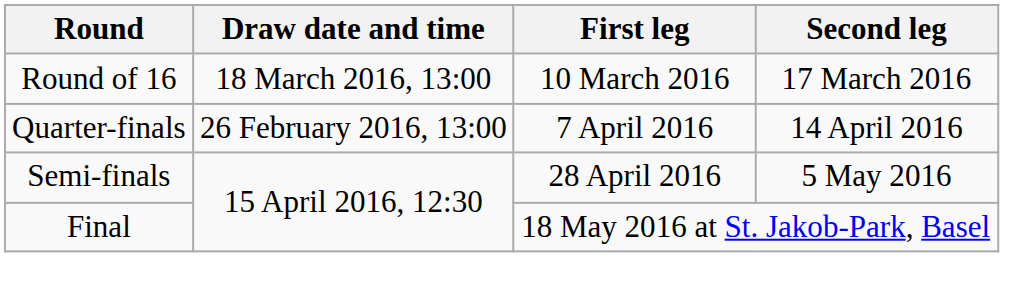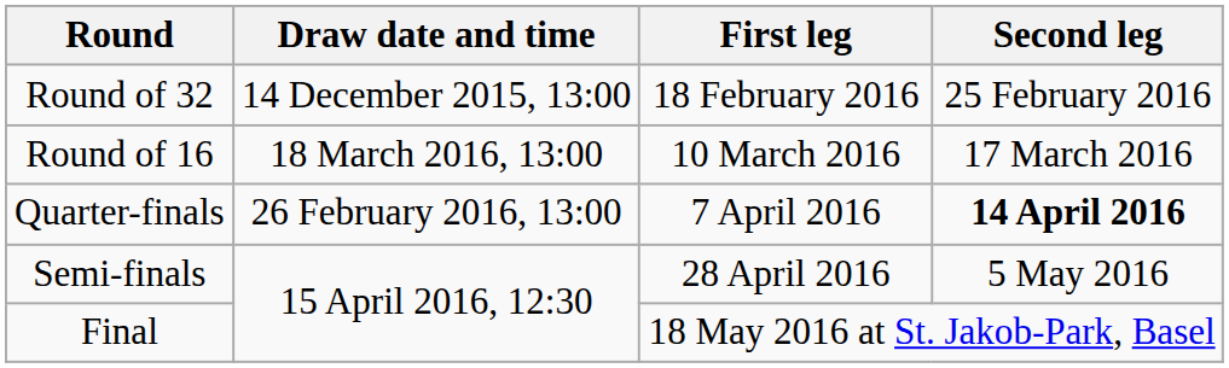+ row: Round of 32 | 14 December 2015, 13:00 | 18 February 2016 | 25 February 2016
Quarter-finals | Second leg: normal -> bold
